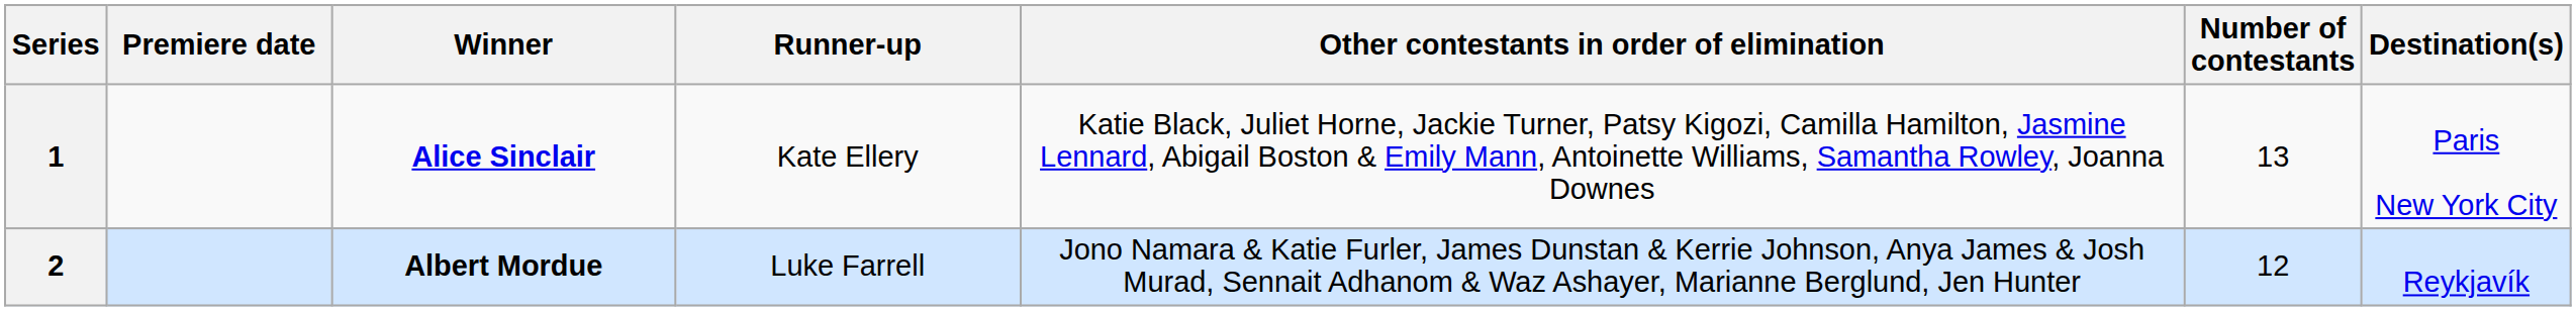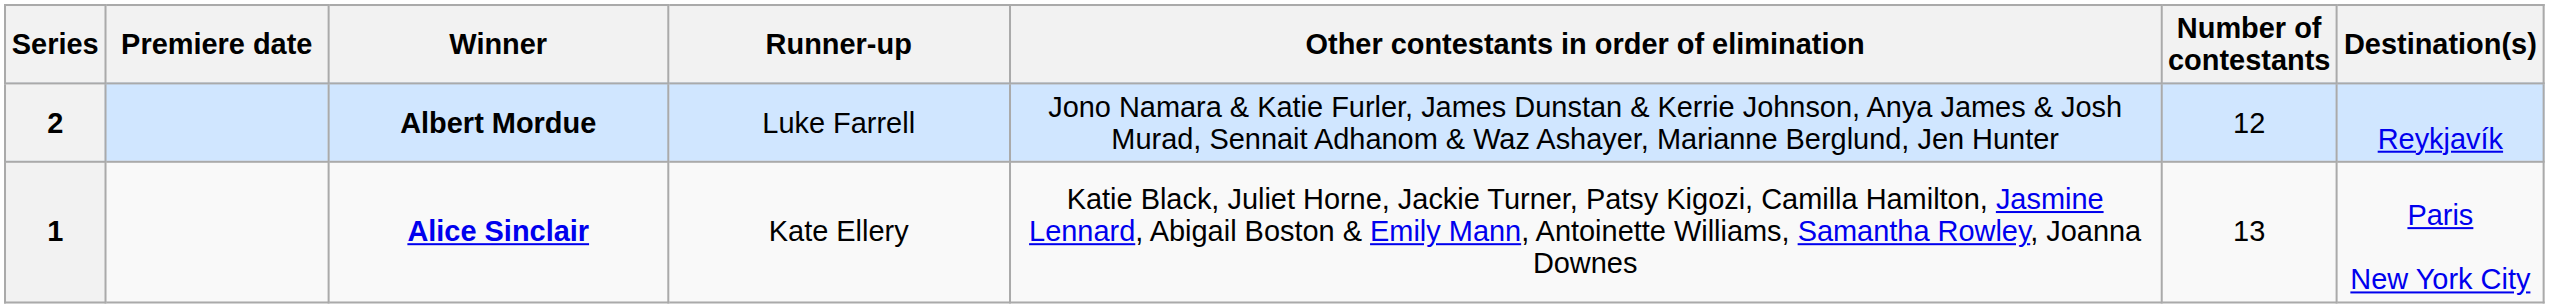rows swapped: 1 <-> 2
